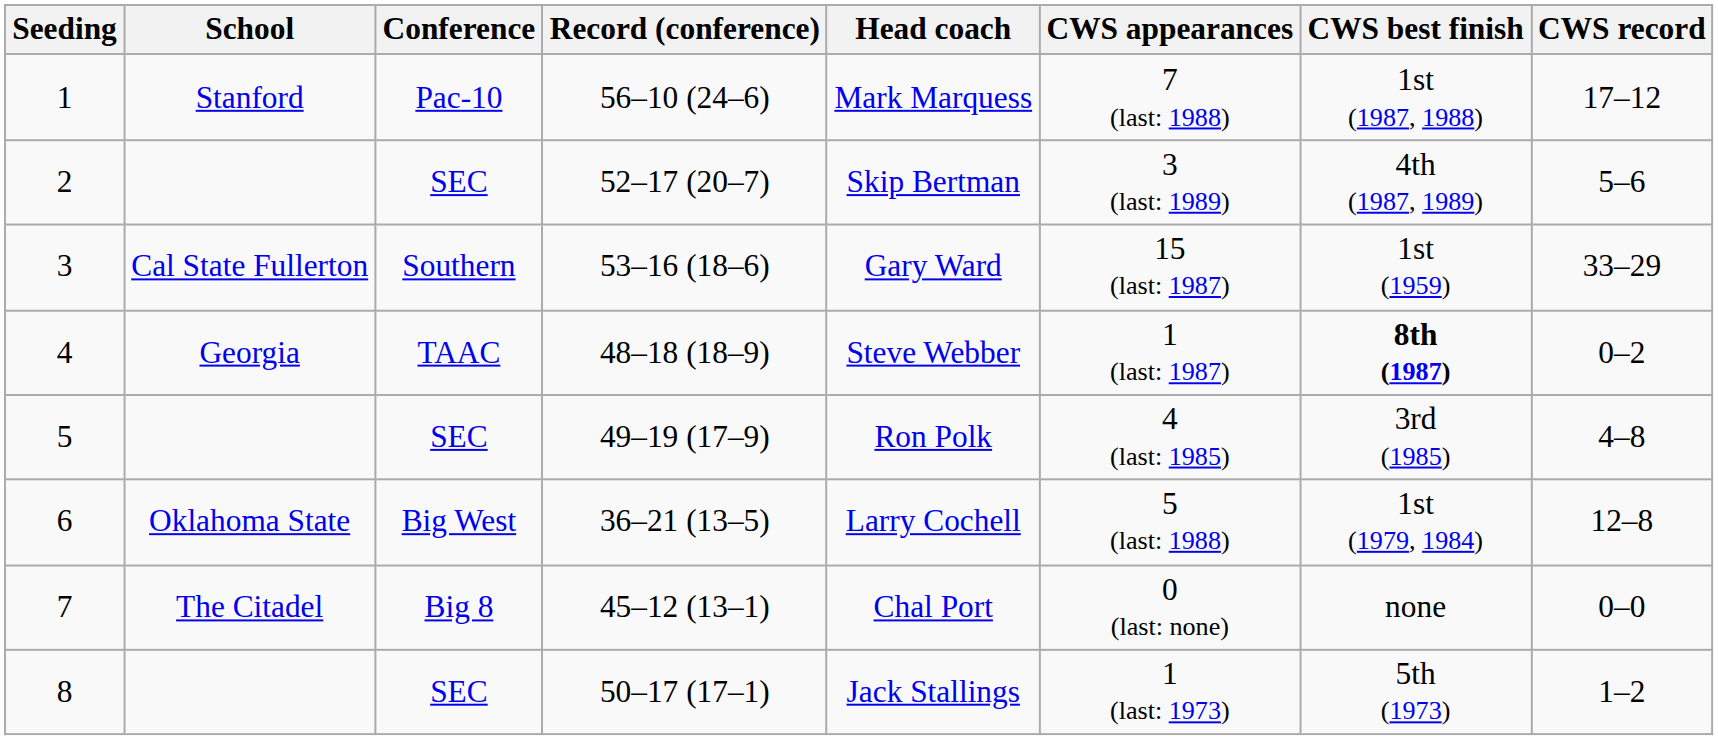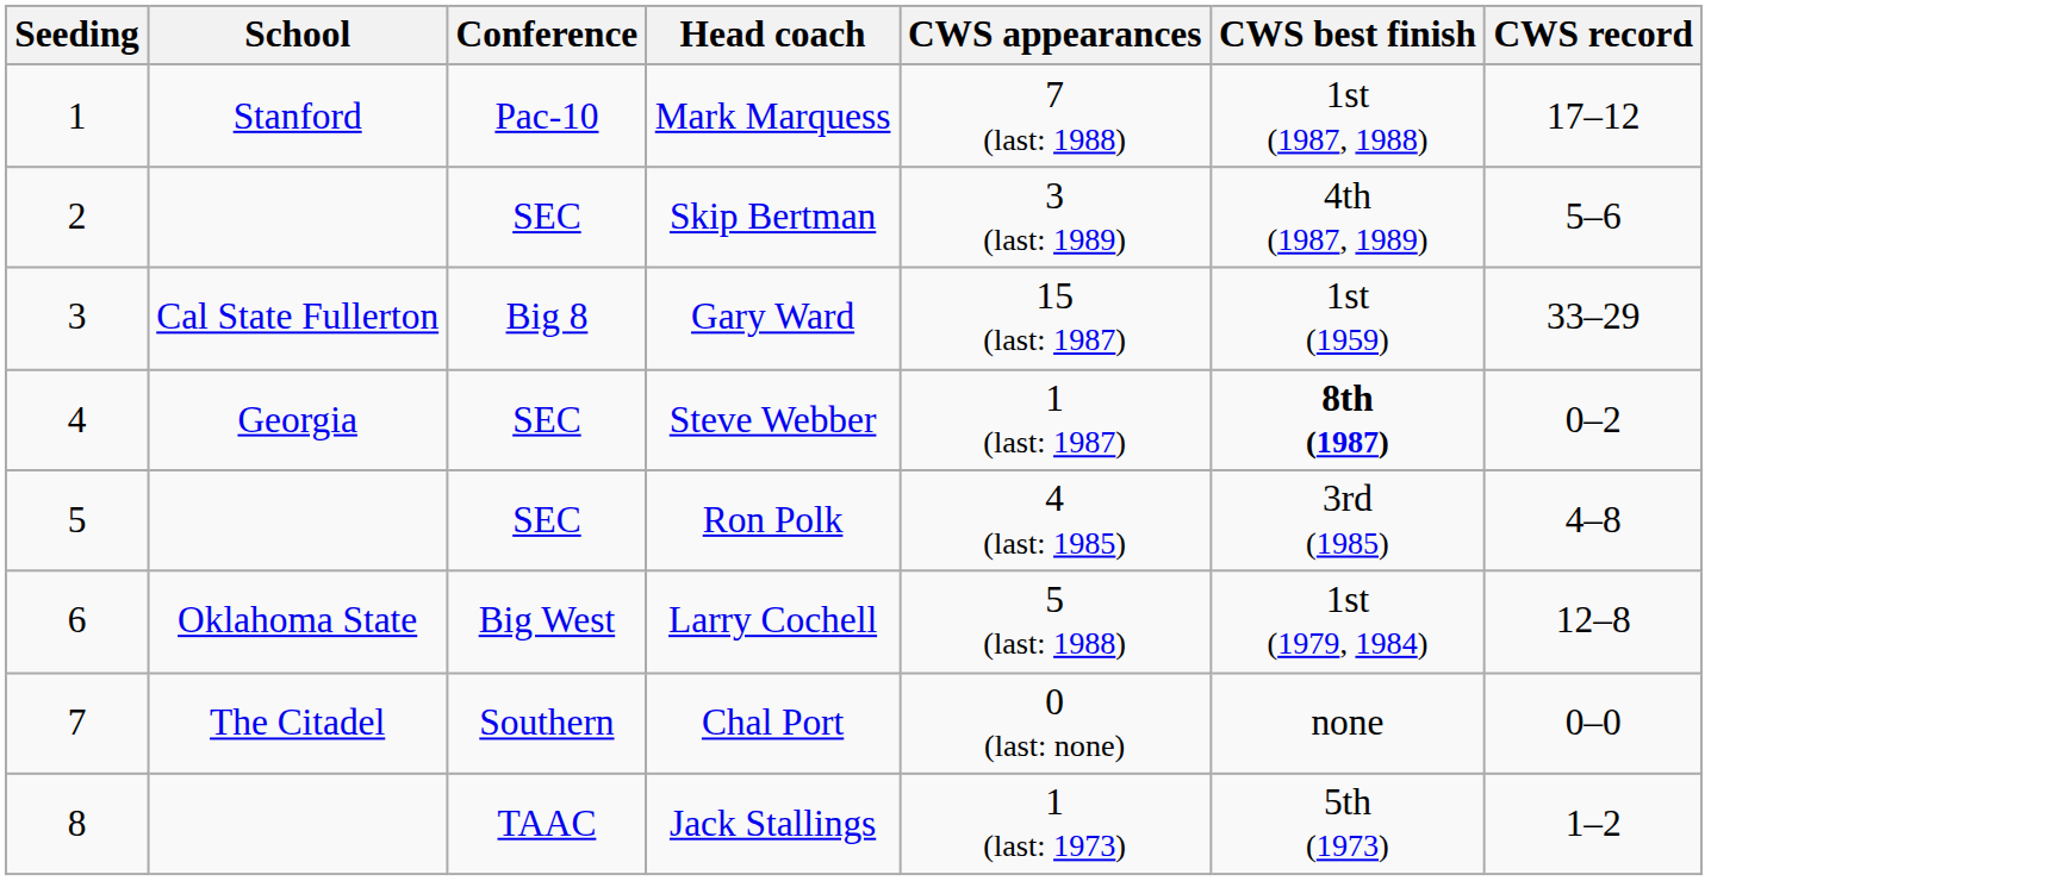- column: Record (conference) | 56–10 (24–6) | 52–17 (20–7) | 53–16 (18–6) | 48–18 (18–9) | 49–19 (17–9) | 36–21 (13–5) | 45–12 (13–1) | 50–17 (17–1)
3 | Conference: Southern -> Big 8
4 | Conference: TAAC -> SEC
7 | Conference: Big 8 -> Southern
8 | Conference: SEC -> TAAC
